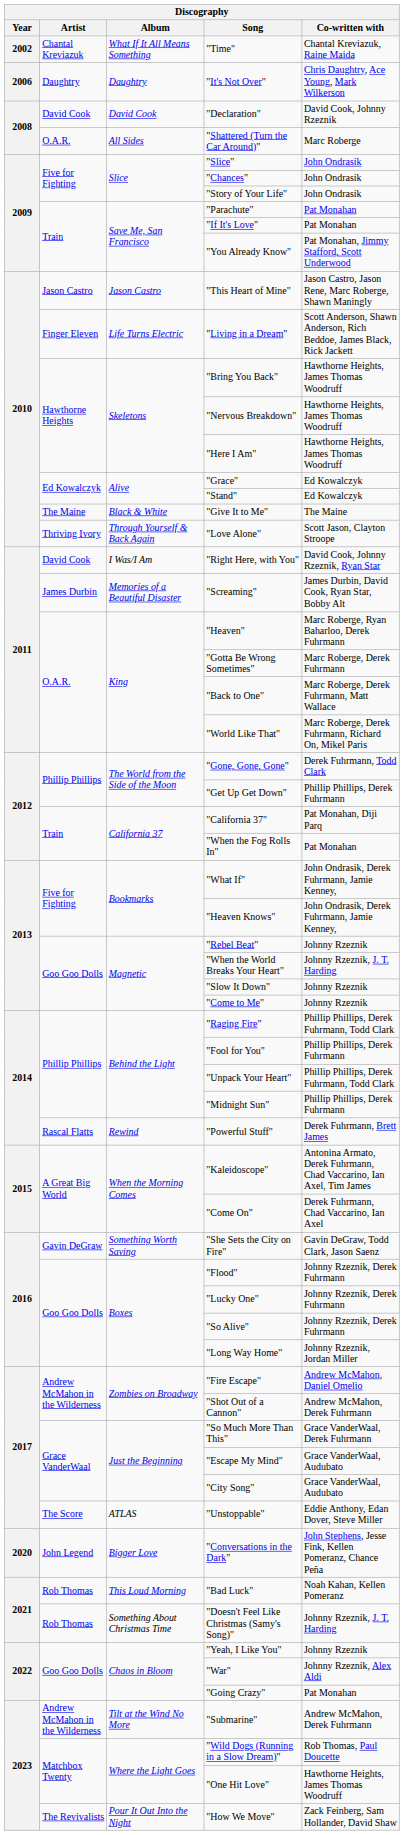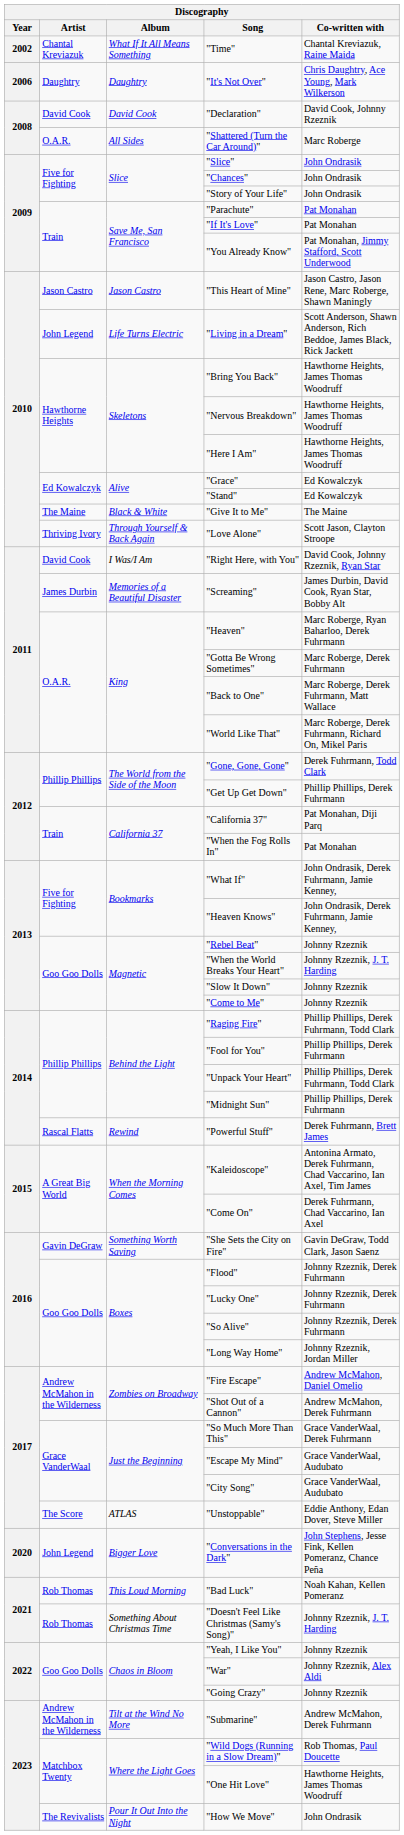"Living in a Dream" | Artist: Finger Eleven -> John Legend
"Going Crazy" | Co-written with: Pat Monahan -> Johnny Rzeznik
"How We Move" | Co-written with: Zack Feinberg, Sam Hollander, David Shaw -> John Ondrasik
